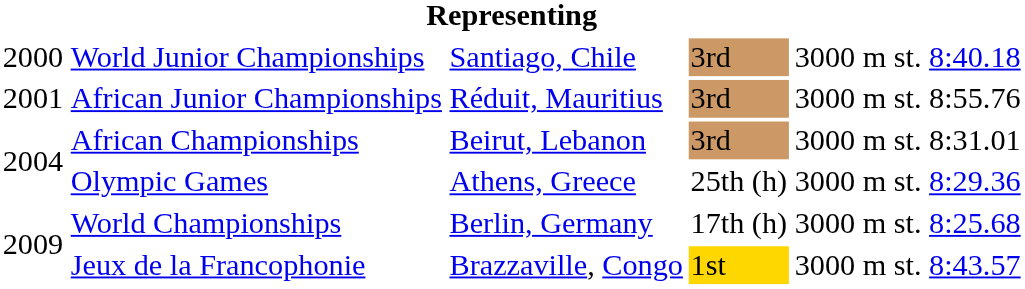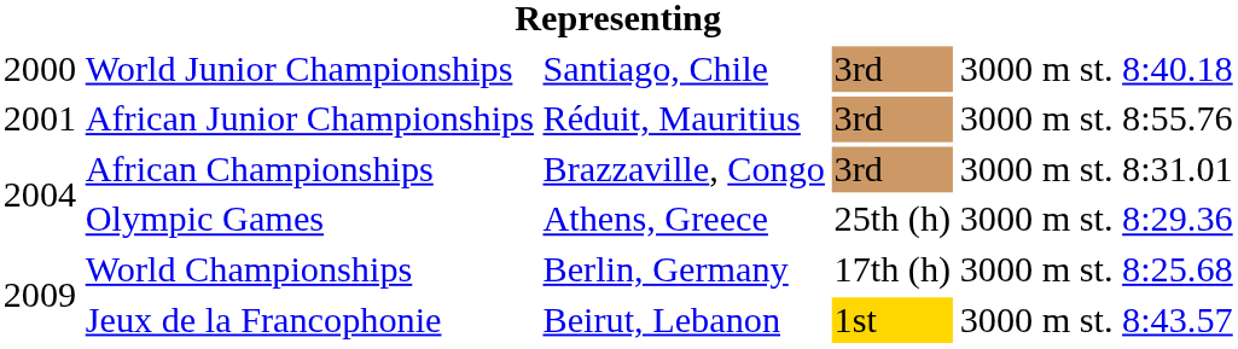African Championships | column 3: Beirut, Lebanon -> Brazzaville, Congo
Jeux de la Francophonie | column 3: Brazzaville, Congo -> Beirut, Lebanon
